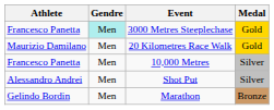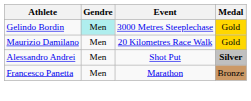3000 Metres Steeplechase | Athlete: Francesco Panetta -> Gelindo Bordin
- row: Francesco Panetta | Men | 10,000 Metres | Silver
Shot Put | Medal: normal -> bold
Marathon | Athlete: Gelindo Bordin -> Francesco Panetta
